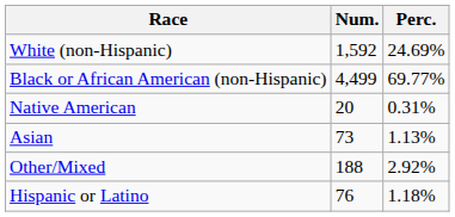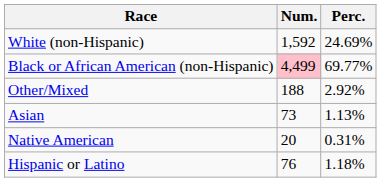Black or African American (non-Hispanic) | Num.: no background -> pink background
rows swapped: Native American <-> Other/Mixed
